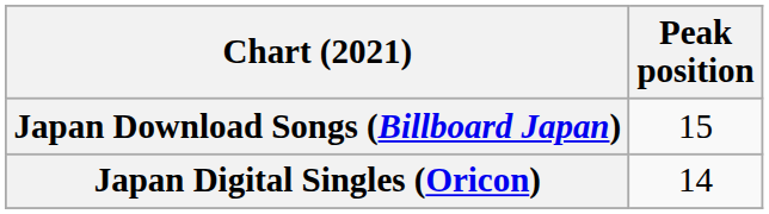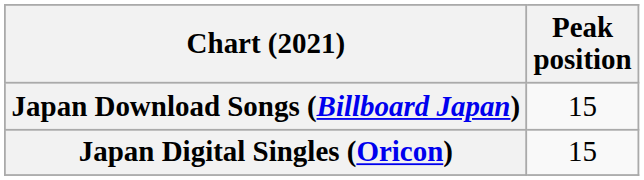Japan Digital Singles (Oricon) | Peak position: 14 -> 15
